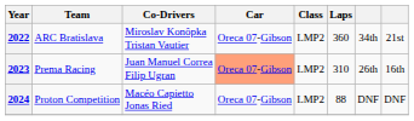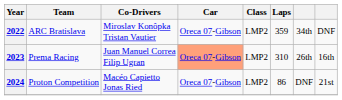2022 | Laps: 360 -> 359
2022 | column 8: 21st -> DNF
2024 | Laps: 88 -> 86
2024 | column 8: DNF -> 21st
